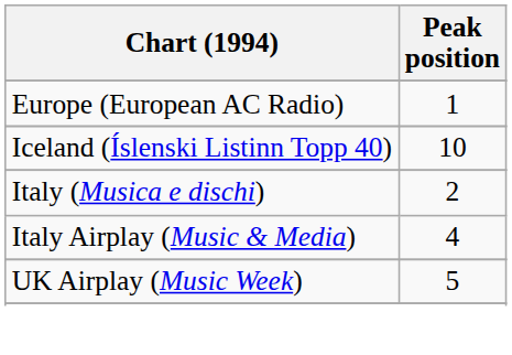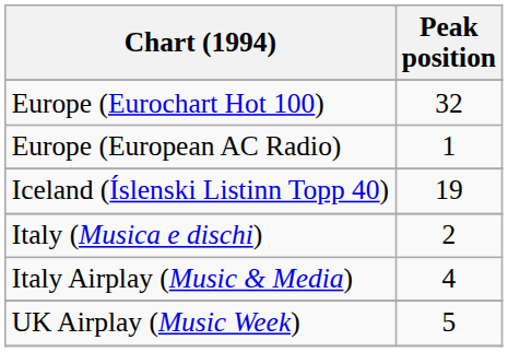+ row: Europe (Eurochart Hot 100) | 32
Iceland (Íslenski Listinn Topp 40) | Peak position: 10 -> 19
